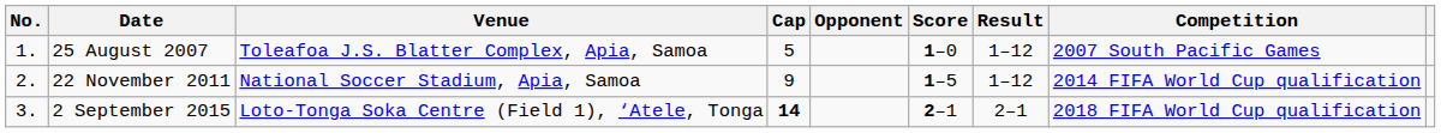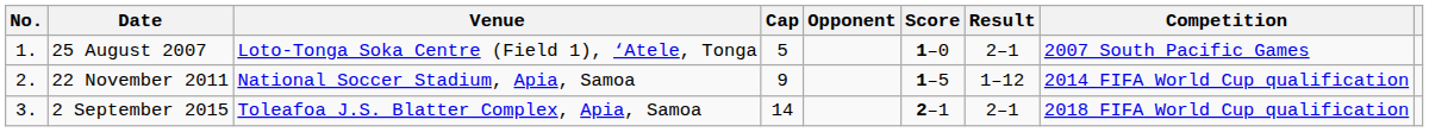25 August 2007 | Venue: Toleafoa J.S. Blatter Complex, Apia, Samoa -> Loto-Tonga Soka Centre (Field 1), ‘Atele, Tonga
25 August 2007 | Result: 1–12 -> 2–1
2 September 2015 | Venue: Loto-Tonga Soka Centre (Field 1), ‘Atele, Tonga -> Toleafoa J.S. Blatter Complex, Apia, Samoa
2 September 2015 | Cap: bold -> normal
